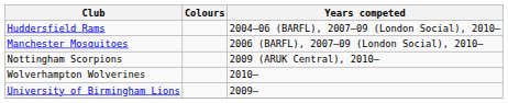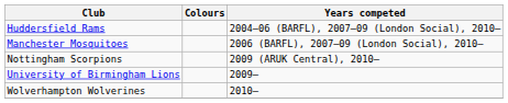rows swapped: Wolverhampton Wolverines <-> University of Birmingham Lions
